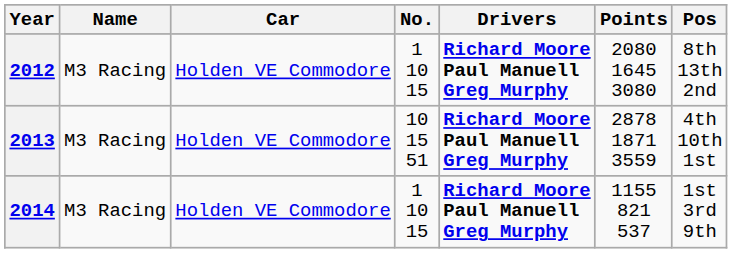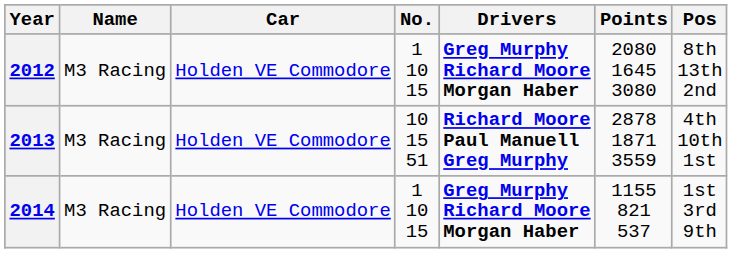2012 | Drivers: Richard Moore Paul Manuell Greg Murphy -> Greg Murphy Richard Moore Morgan Haber
2014 | Drivers: Richard Moore Paul Manuell Greg Murphy -> Greg Murphy Richard Moore Morgan Haber
